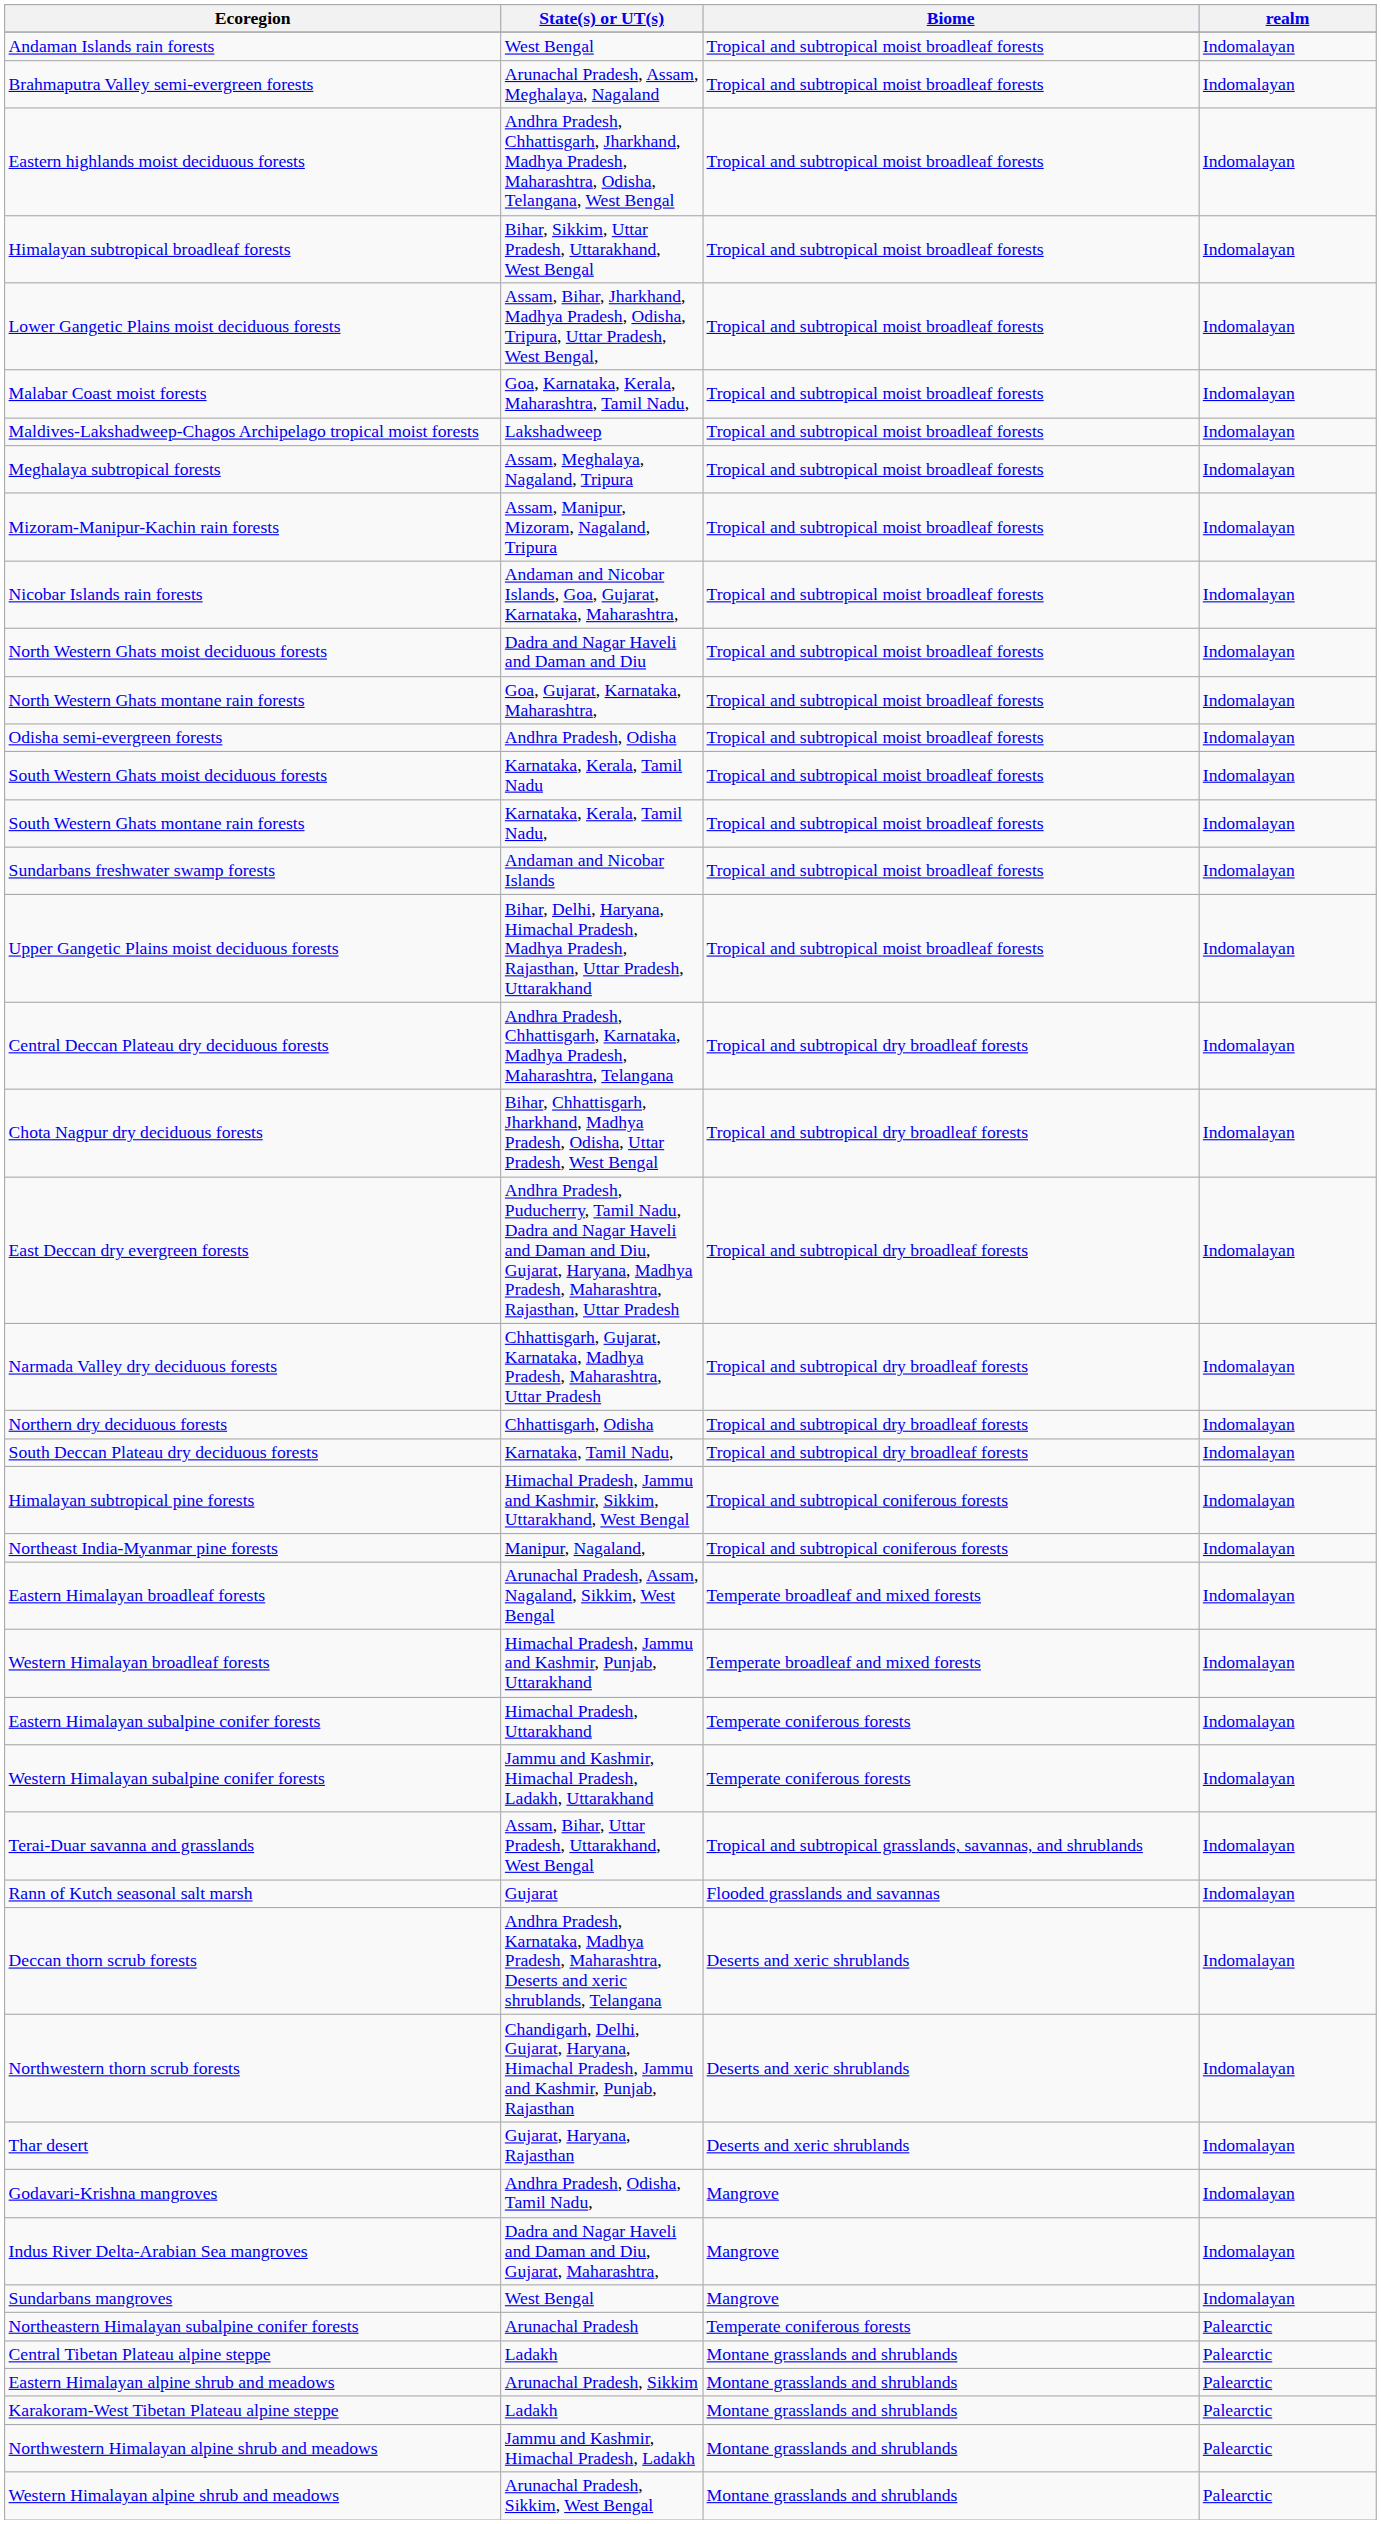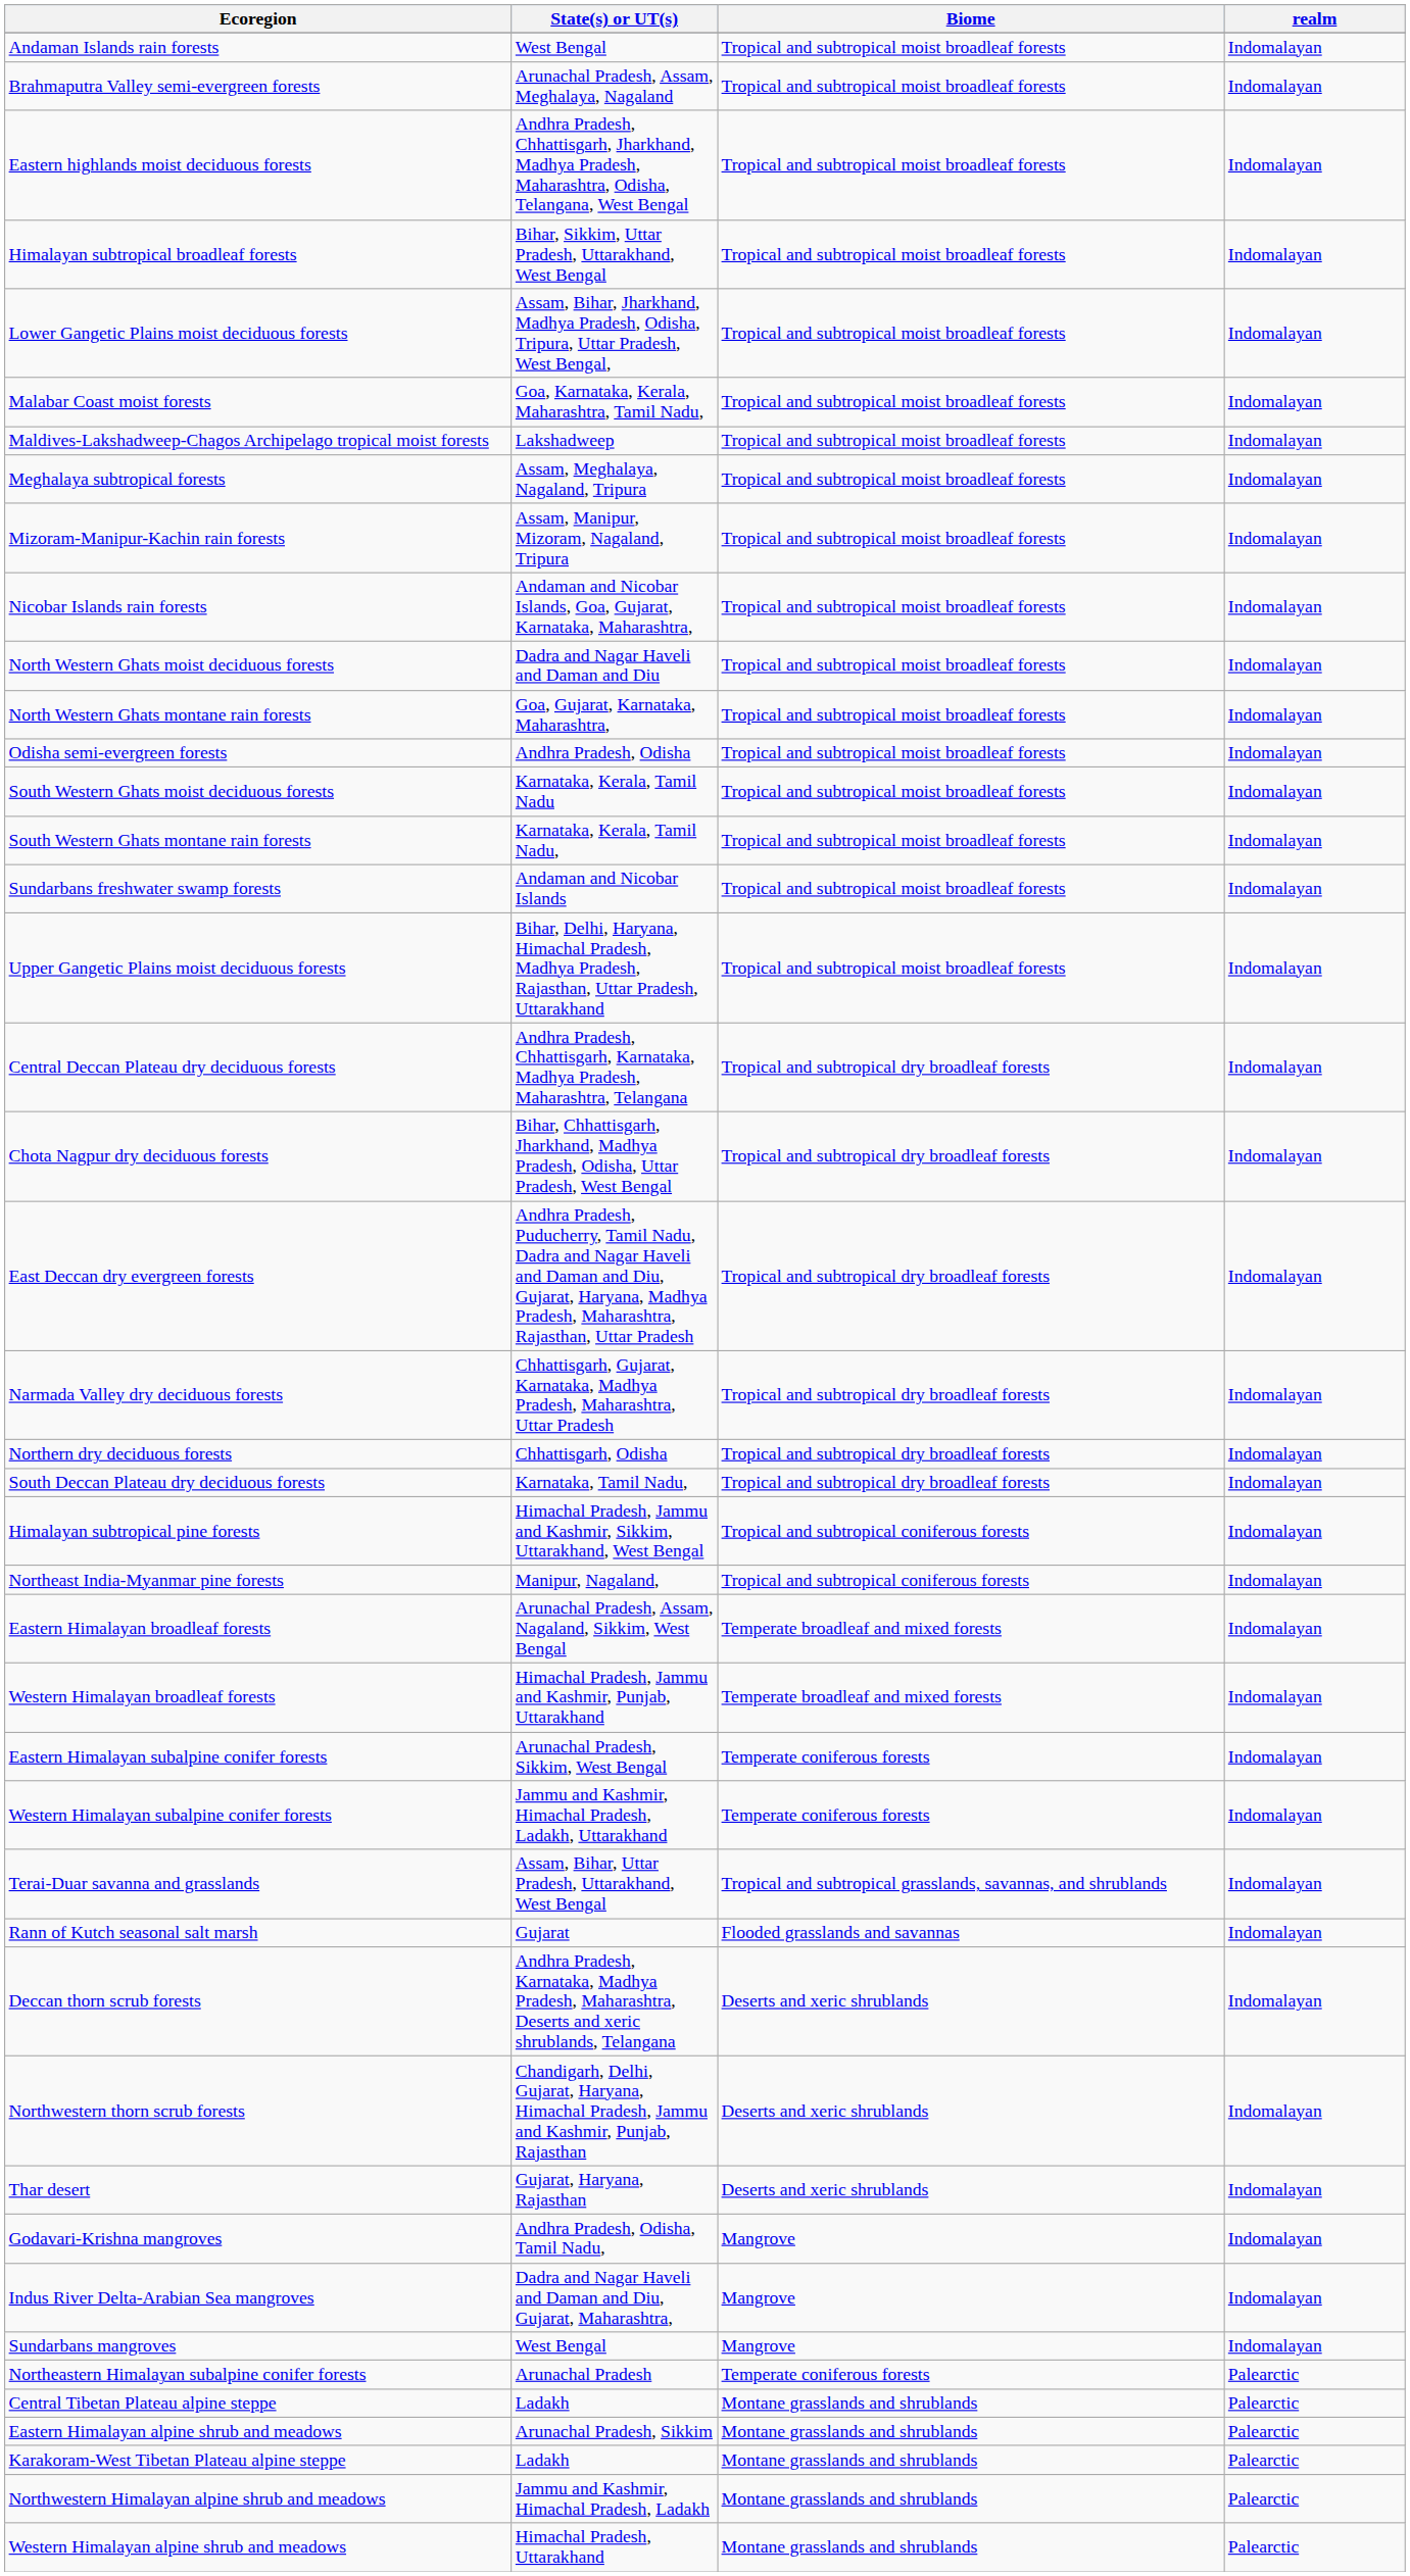Eastern Himalayan subalpine conifer forests | State(s) or UT(s): Himachal Pradesh, Uttarakhand -> Arunachal Pradesh, Sikkim, West Bengal
Western Himalayan alpine shrub and meadows | State(s) or UT(s): Arunachal Pradesh, Sikkim, West Bengal -> Himachal Pradesh, Uttarakhand
